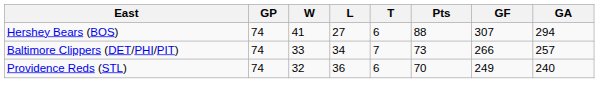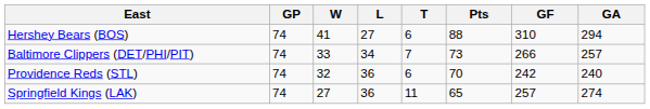Hershey Bears (BOS) | GF: 307 -> 310
Providence Reds (STL) | GF: 249 -> 242
+ row: Springfield Kings (LAK) | 74 | 27 | 36 | 11 | 65 | 257 | 274
